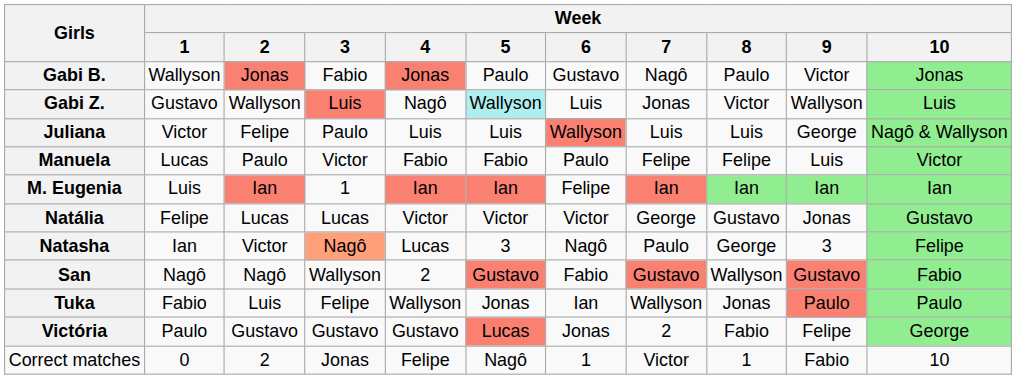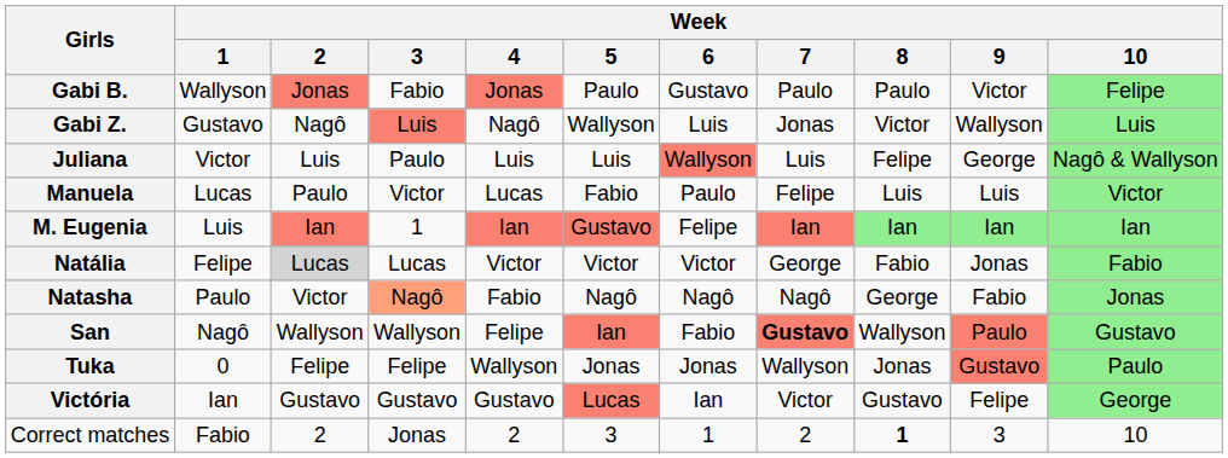Gabi B. | Week / 7: Nagô -> Paulo
Gabi B. | Week / 10: Jonas -> Felipe
Gabi Z. | Week / 2: Wallyson -> Nagô
Gabi Z. | Week / 5: paleturquoise background -> no background
Juliana | Week / 2: Felipe -> Luis
Juliana | Week / 8: Luis -> Felipe
Manuela | Week / 4: Fabio -> Lucas
Manuela | Week / 8: Felipe -> Luis
M. Eugenia | Week / 5: Ian -> Gustavo
Natália | Week / 2: no background -> lightgrey background
Natália | Week / 8: Gustavo -> Fabio
Natália | Week / 10: Gustavo -> Fabio
Natasha | Week / 1: Ian -> Paulo
Natasha | Week / 4: Lucas -> Fabio
Natasha | Week / 5: 3 -> Nagô
Natasha | Week / 7: Paulo -> Nagô
Natasha | Week / 9: 3 -> Fabio
Natasha | Week / 10: Felipe -> Jonas
San | Week / 2: Nagô -> Wallyson
San | Week / 4: 2 -> Felipe
San | Week / 5: Gustavo -> Ian
San | Week / 7: normal -> bold
San | Week / 9: Gustavo -> Paulo
San | Week / 10: Fabio -> Gustavo
Tuka | Week / 1: Fabio -> 0
Tuka | Week / 2: Luis -> Felipe
Tuka | Week / 6: Ian -> Jonas
Tuka | Week / 9: Paulo -> Gustavo
Victória | Week / 1: Paulo -> Ian
Victória | Week / 6: Jonas -> Ian
Victória | Week / 7: 2 -> Victor
Victória | Week / 8: Fabio -> Gustavo
Correct matches | Week / 1: 0 -> Fabio
Correct matches | Week / 4: Felipe -> 2
Correct matches | Week / 5: Nagô -> 3
Correct matches | Week / 7: Victor -> 2
Correct matches | Week / 8: normal -> bold
Correct matches | Week / 9: Fabio -> 3
